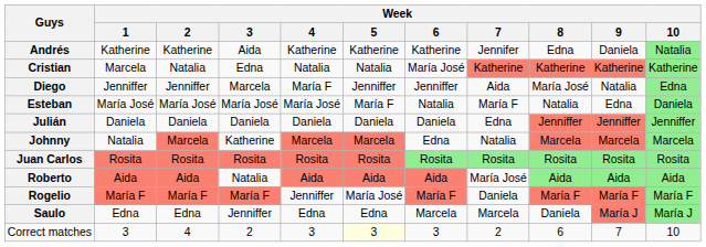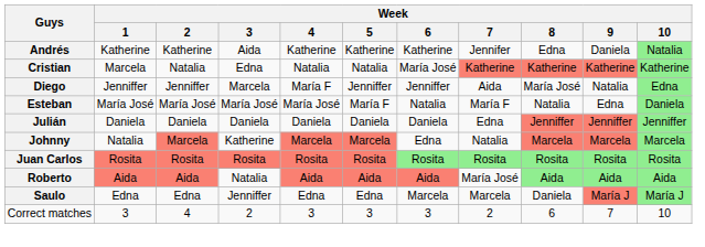- row: Rogelio | María F | María F | María F | Jenniffer | María José | María F | Daniela | María F | María F | María F
Correct matches | Week / 5: lightyellow background -> no background
